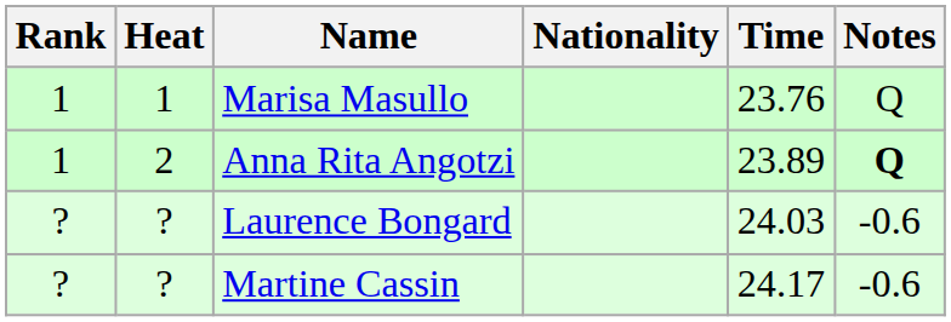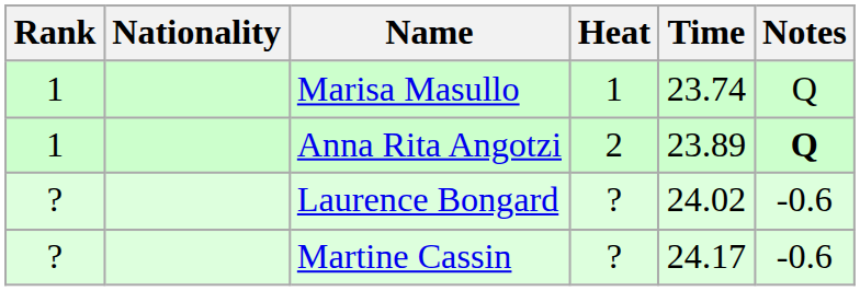columns swapped: Heat <-> Nationality
Marisa Masullo | Time: 23.76 -> 23.74
Laurence Bongard | Time: 24.03 -> 24.02
